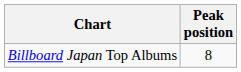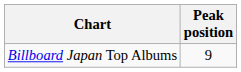Billboard Japan Top Albums | Peak position: 8 -> 9
